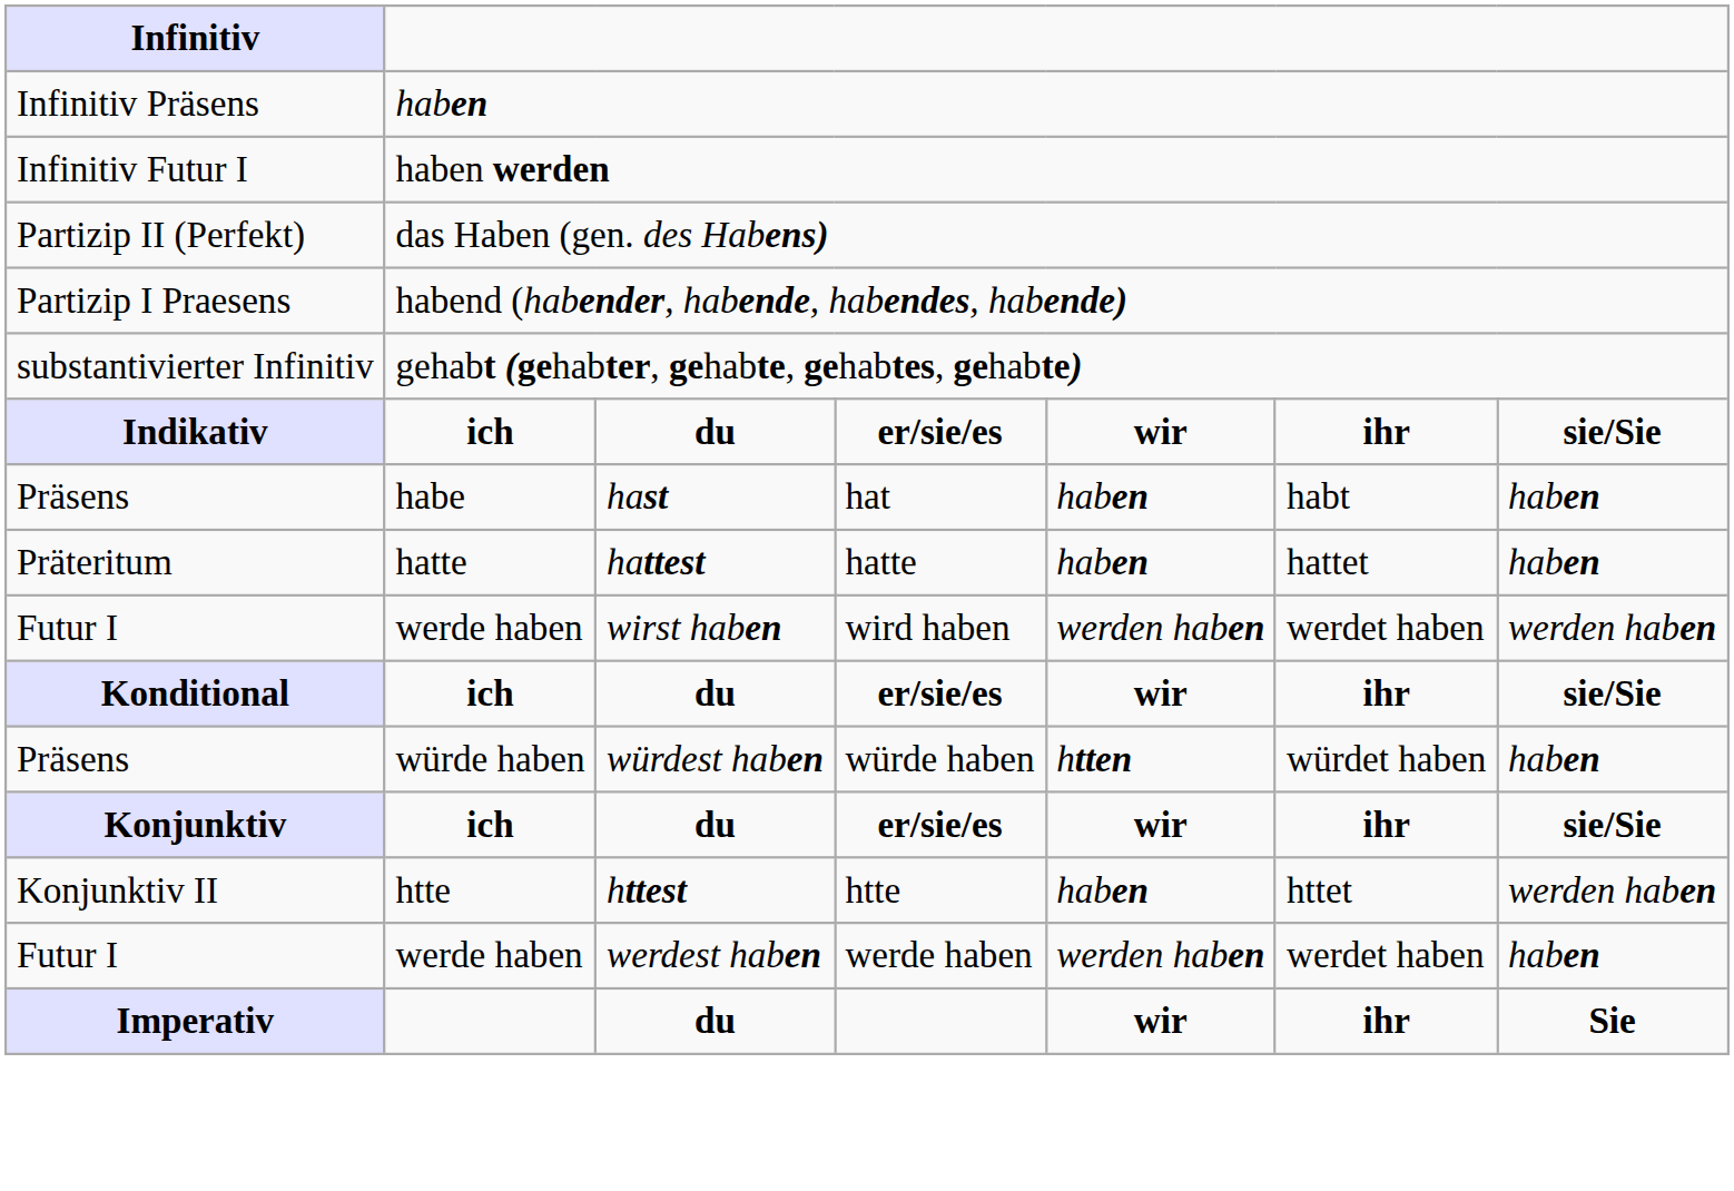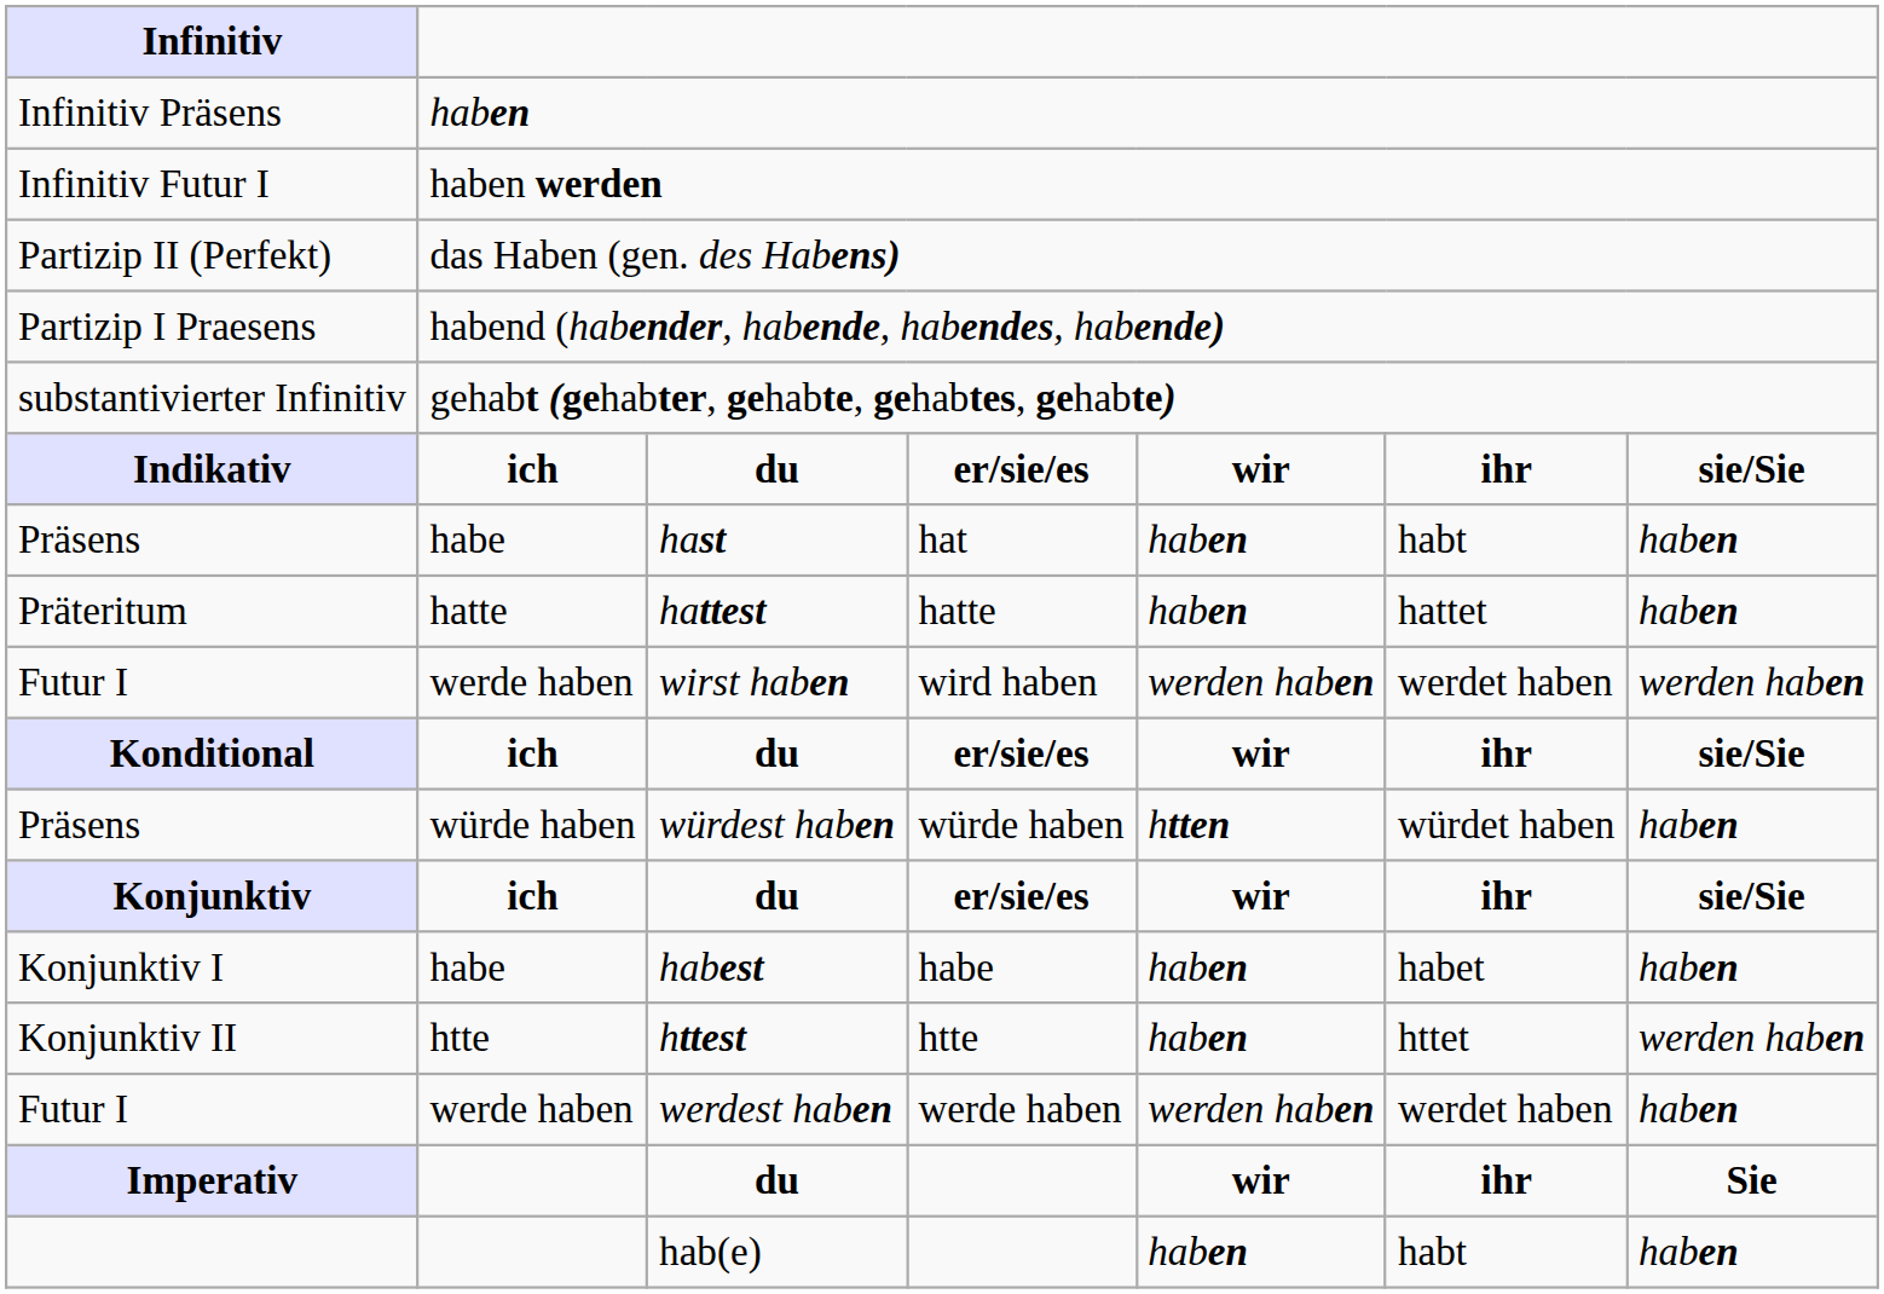+ row: Konjunktiv I | habe | habest | habe | haben | habet | haben
+ row: hab(e) | haben | habt | haben
